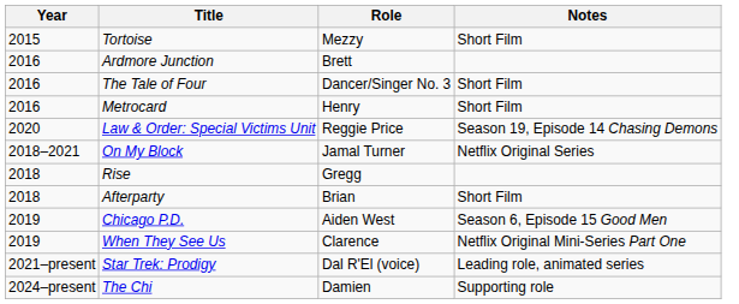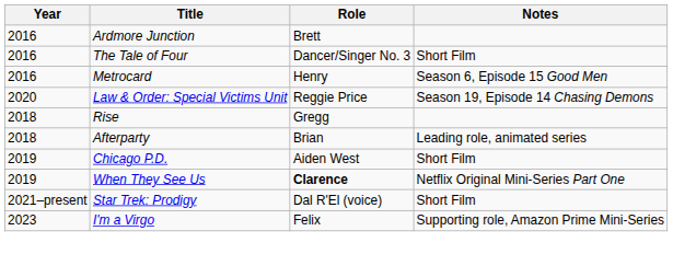- row: 2015 | Tortoise | Mezzy | Short Film
Metrocard | Notes: Short Film -> Season 6, Episode 15 Good Men
- row: 2018–2021 | On My Block | Jamal Turner | Netflix Original Series
Afterparty | Notes: Short Film -> Leading role, animated series
Chicago P.D. | Notes: Season 6, Episode 15 Good Men -> Short Film
When They See Us | Role: normal -> bold
Star Trek: Prodigy | Notes: Leading role, animated series -> Short Film
+ row: 2023 | I'm a Virgo | Felix | Supporting role, Amazon Prime Mini-Series
- row: 2024–present | The Chi | Damien | Supporting role
